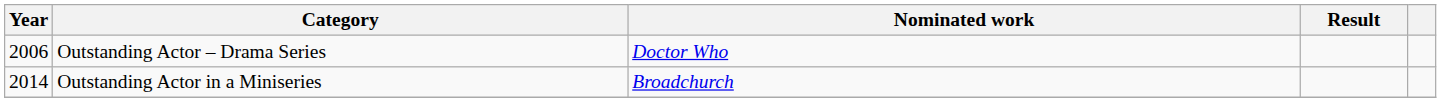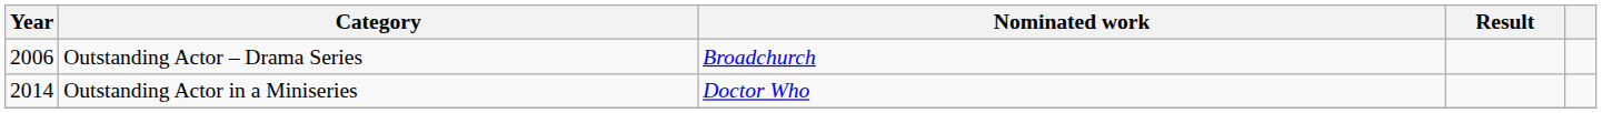Outstanding Actor – Drama Series | Nominated work: Doctor Who -> Broadchurch
Outstanding Actor in a Miniseries | Nominated work: Broadchurch -> Doctor Who
